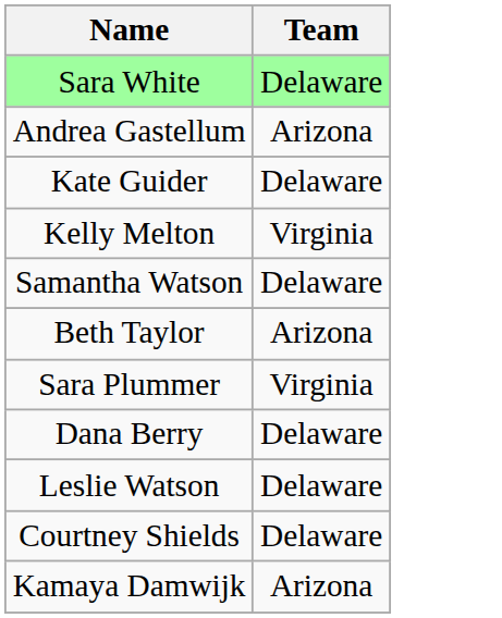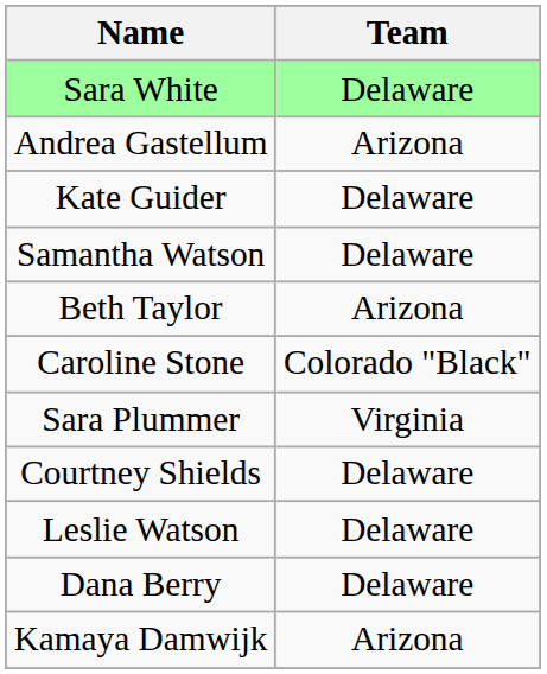- row: Kelly Melton | Virginia
+ row: Caroline Stone | Colorado "Black"
rows swapped: Dana Berry <-> Courtney Shields
